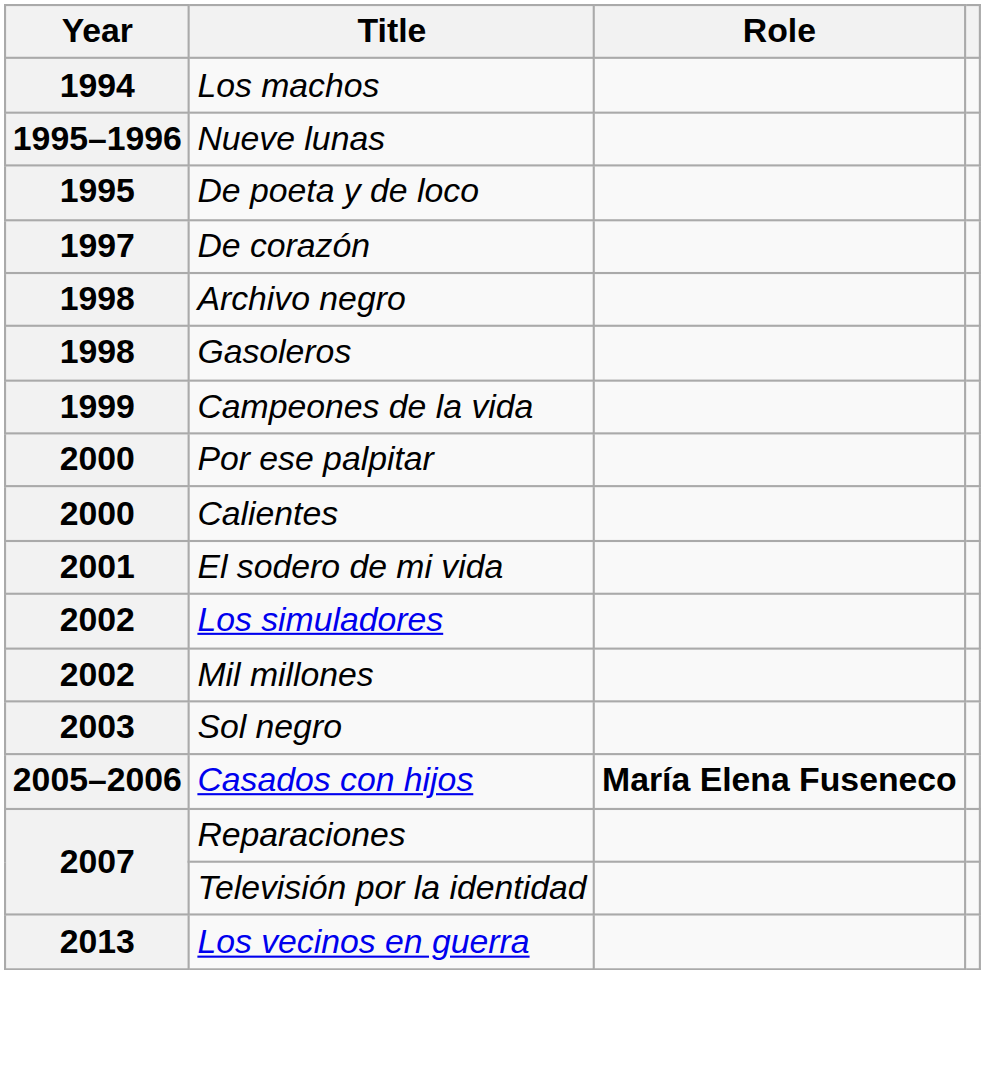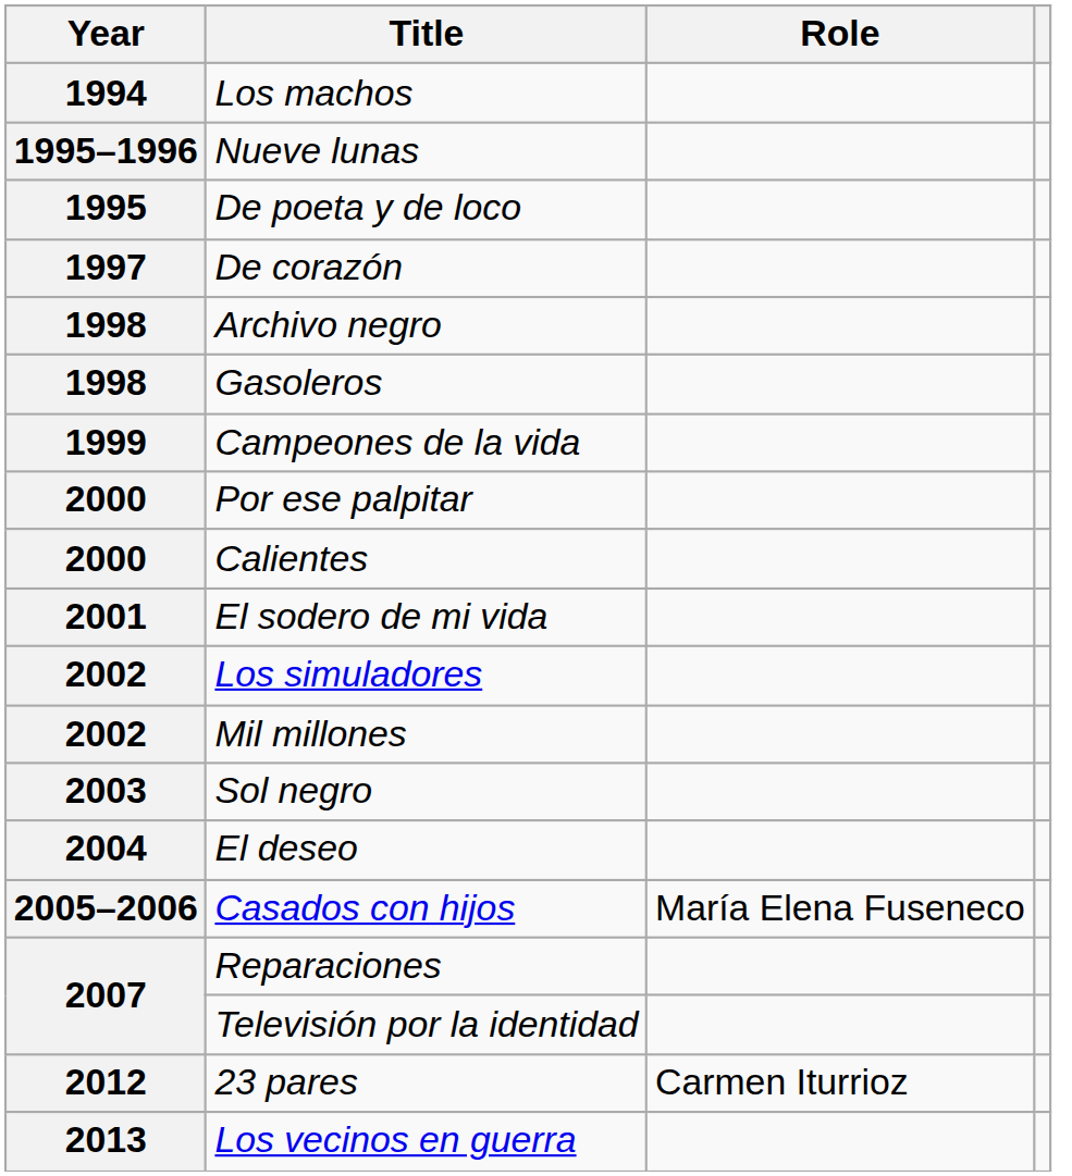+ row: 2004 | El deseo
Casados con hijos | Role: bold -> normal
+ row: 2012 | 23 pares | Carmen Iturrioz
